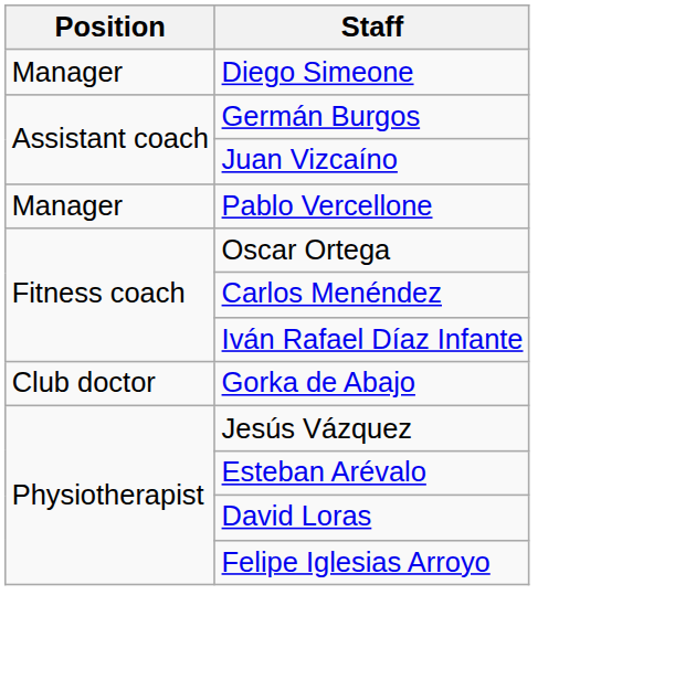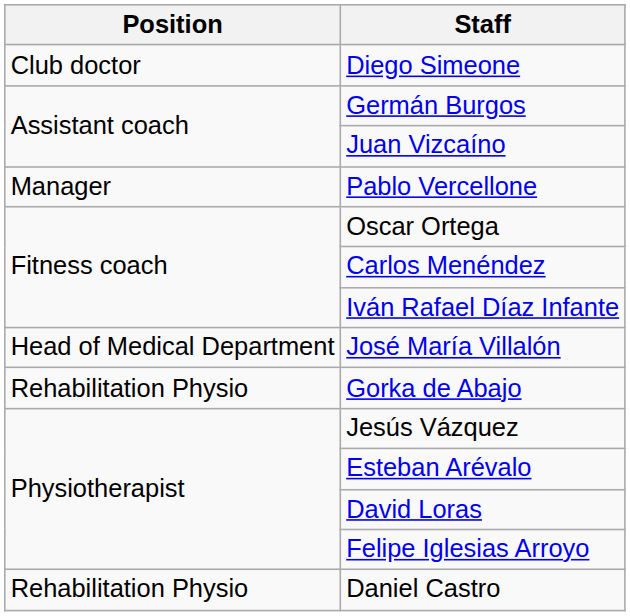Diego Simeone | Position: Manager -> Club doctor
+ row: Head of Medical Department | José María Villalón
Gorka de Abajo | Position: Club doctor -> Rehabilitation Physio
+ row: Rehabilitation Physio | Daniel Castro
